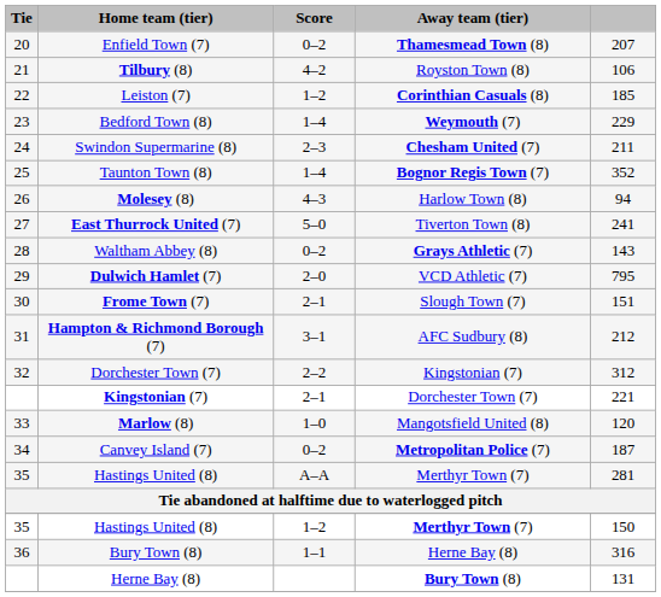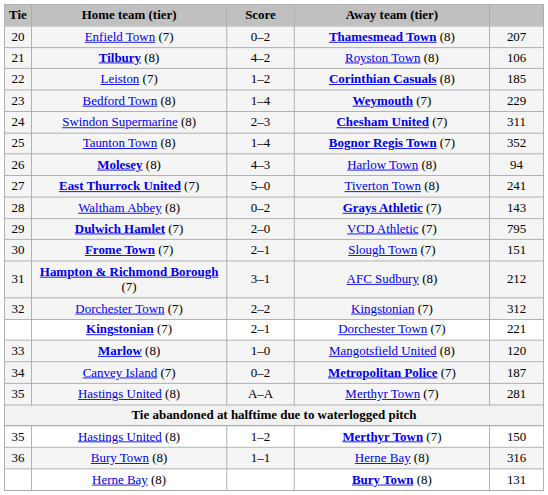Swindon Supermarine (8) | column 5: 211 -> 311
